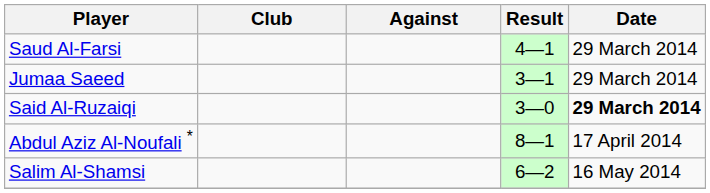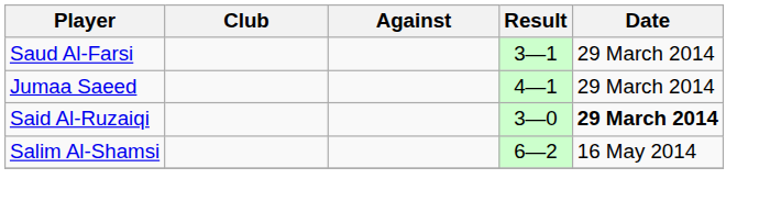Saud Al-Farsi | Result: 4—1 -> 3—1
Jumaa Saeed | Result: 3—1 -> 4—1
- row: Abdul Aziz Al-Noufali * | 8—1 | 17 April 2014
